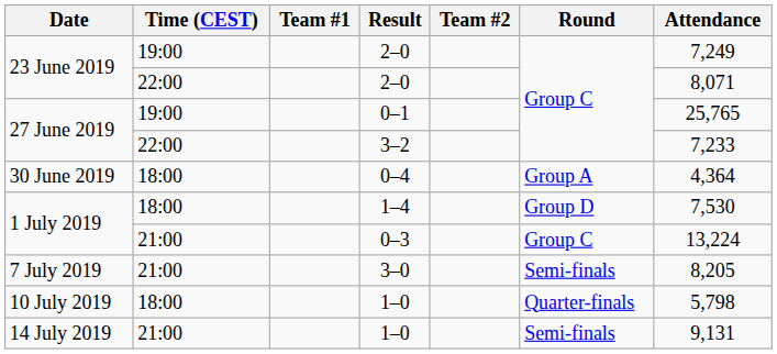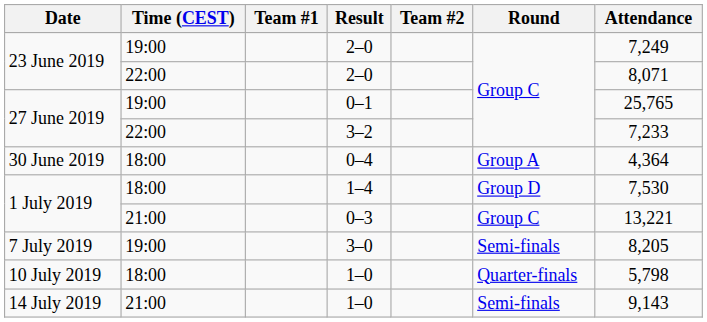0–3 | Attendance: 13,224 -> 13,221
3–0 | Time (CEST): 21:00 -> 19:00
14 July 2019 / 1–0 | Attendance: 9,131 -> 9,143
